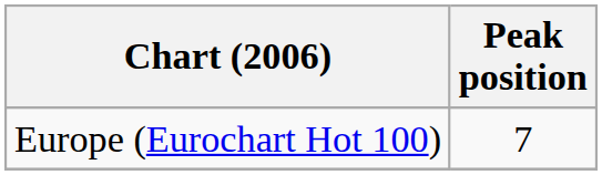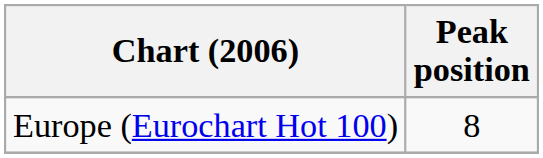Europe (Eurochart Hot 100) | Peak position: 7 -> 8
